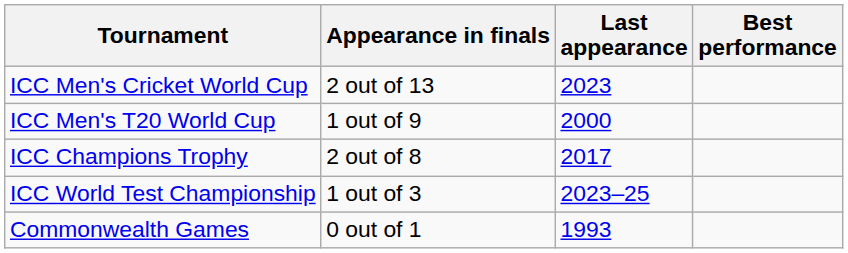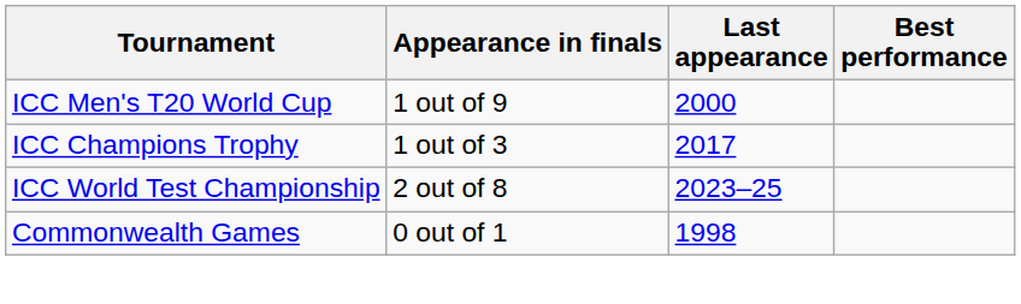- row: ICC Men's Cricket World Cup | 2 out of 13 | 2023
ICC Champions Trophy | Appearance in finals: 2 out of 8 -> 1 out of 3
ICC World Test Championship | Appearance in finals: 1 out of 3 -> 2 out of 8
Commonwealth Games | Last appearance: 1993 -> 1998
